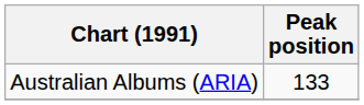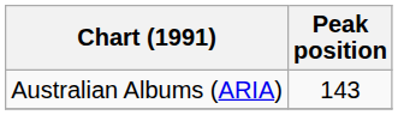Australian Albums (ARIA) | Peak position: 133 -> 143
